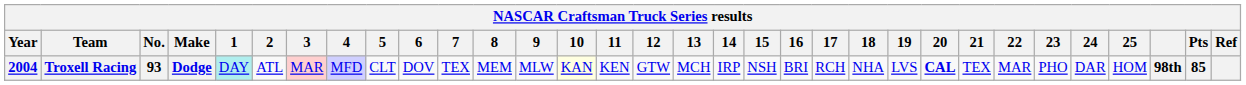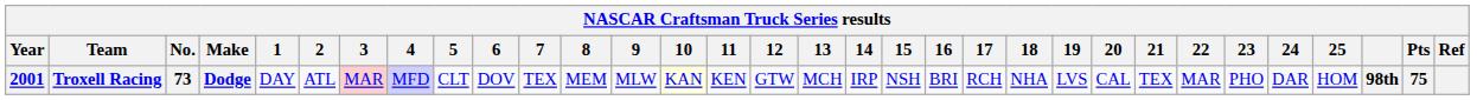Troxell Racing | Year: 2004 -> 2001
Troxell Racing | No.: 93 -> 73
Troxell Racing | 1: paleturquoise background -> no background
Troxell Racing | 20: bold -> normal
Troxell Racing | Pts: 85 -> 75
